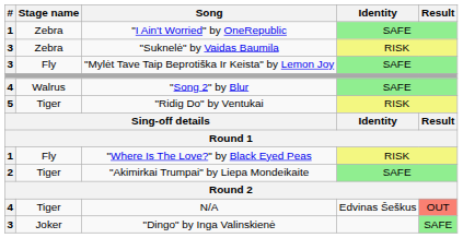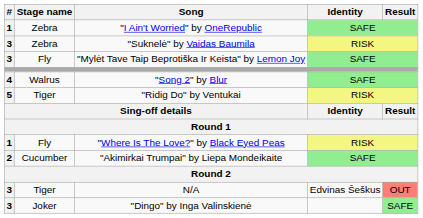"Akimirkai Trumpai" by Liepa Mondeikaite | Stage name: Tiger -> Cucumber
N/A | #: 4 -> 3
